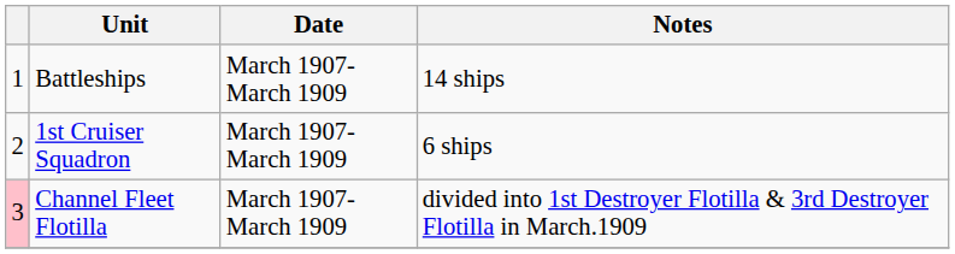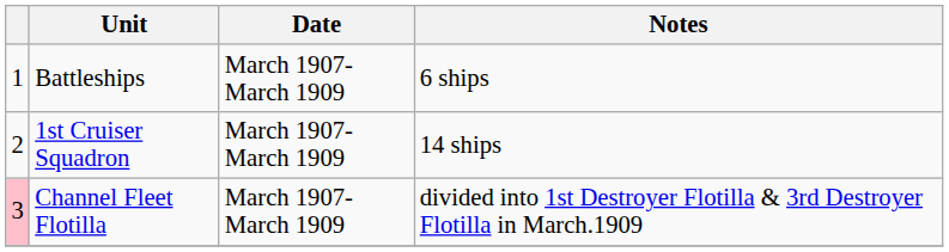Battleships | Notes: 14 ships -> 6 ships
1st Cruiser Squadron | Notes: 6 ships -> 14 ships
